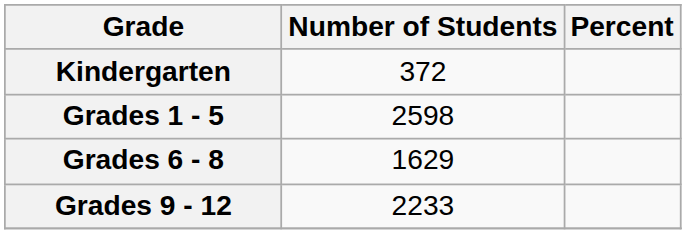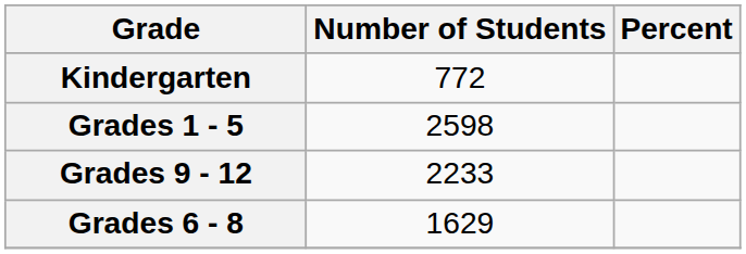Kindergarten | Number of Students: 372 -> 772
rows swapped: Grades 6 - 8 <-> Grades 9 - 12
